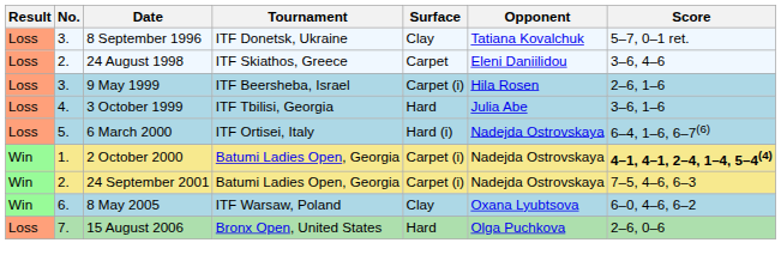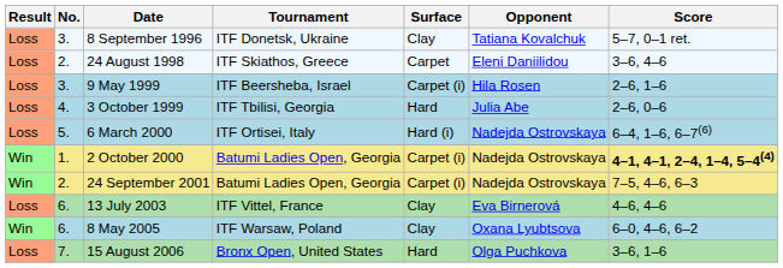3 October 1999 | Score: 3–6, 1–6 -> 2–6, 0–6
+ row: Loss | 6. | 13 July 2003 | ITF Vittel, France | Clay | Eva Birnerová | 4–6, 4–6
15 August 2006 | Score: 2–6, 0–6 -> 3–6, 1–6
